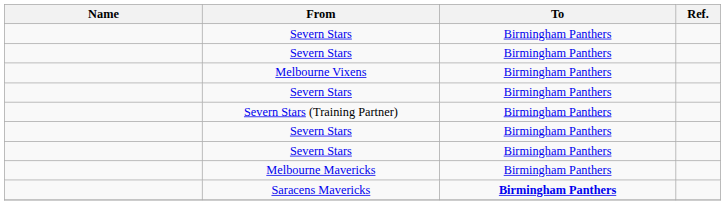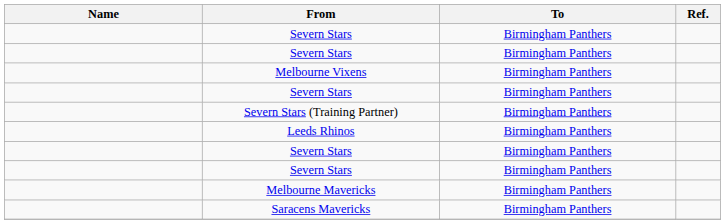+ row: Leeds Rhinos | Birmingham Panthers
Saracens Mavericks | To: bold -> normal
